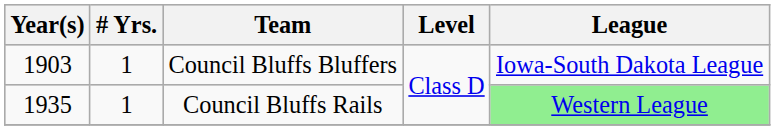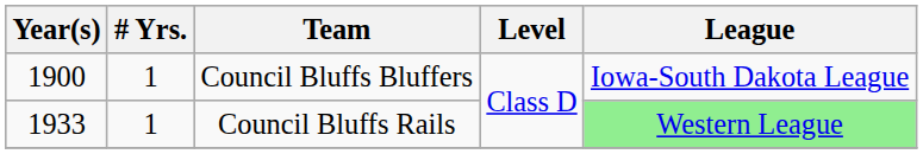Council Bluffs Bluffers | Year(s): 1903 -> 1900
Council Bluffs Rails | Year(s): 1935 -> 1933
